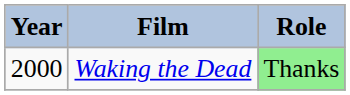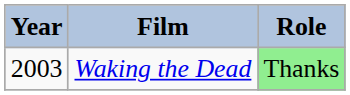Waking the Dead | Year: 2000 -> 2003
